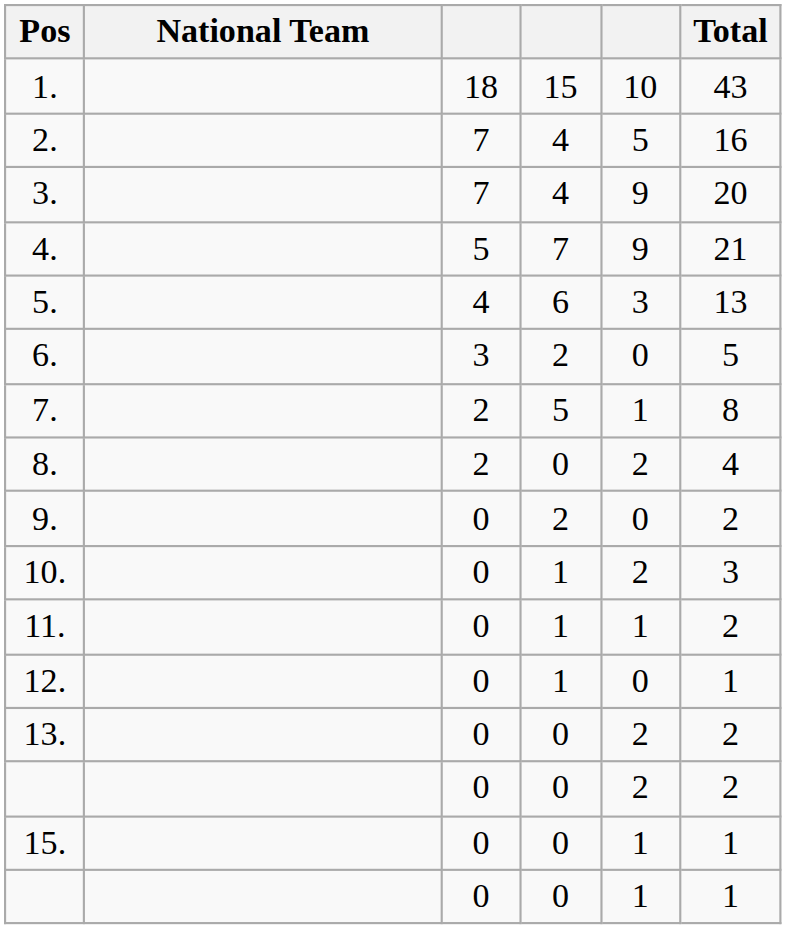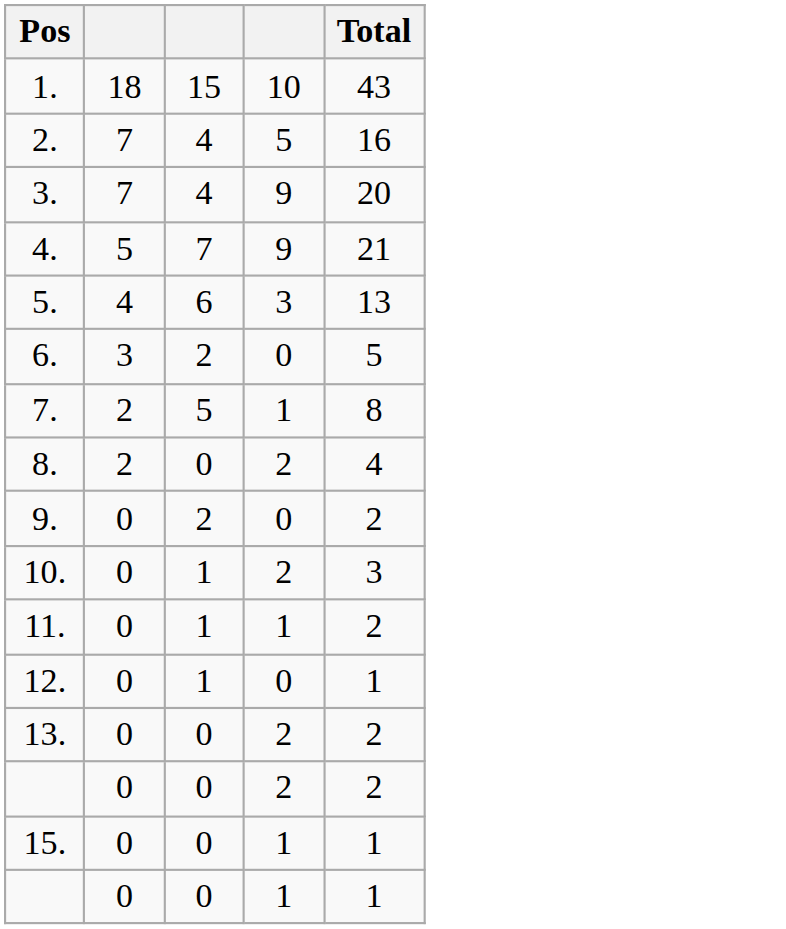- column: National Team
